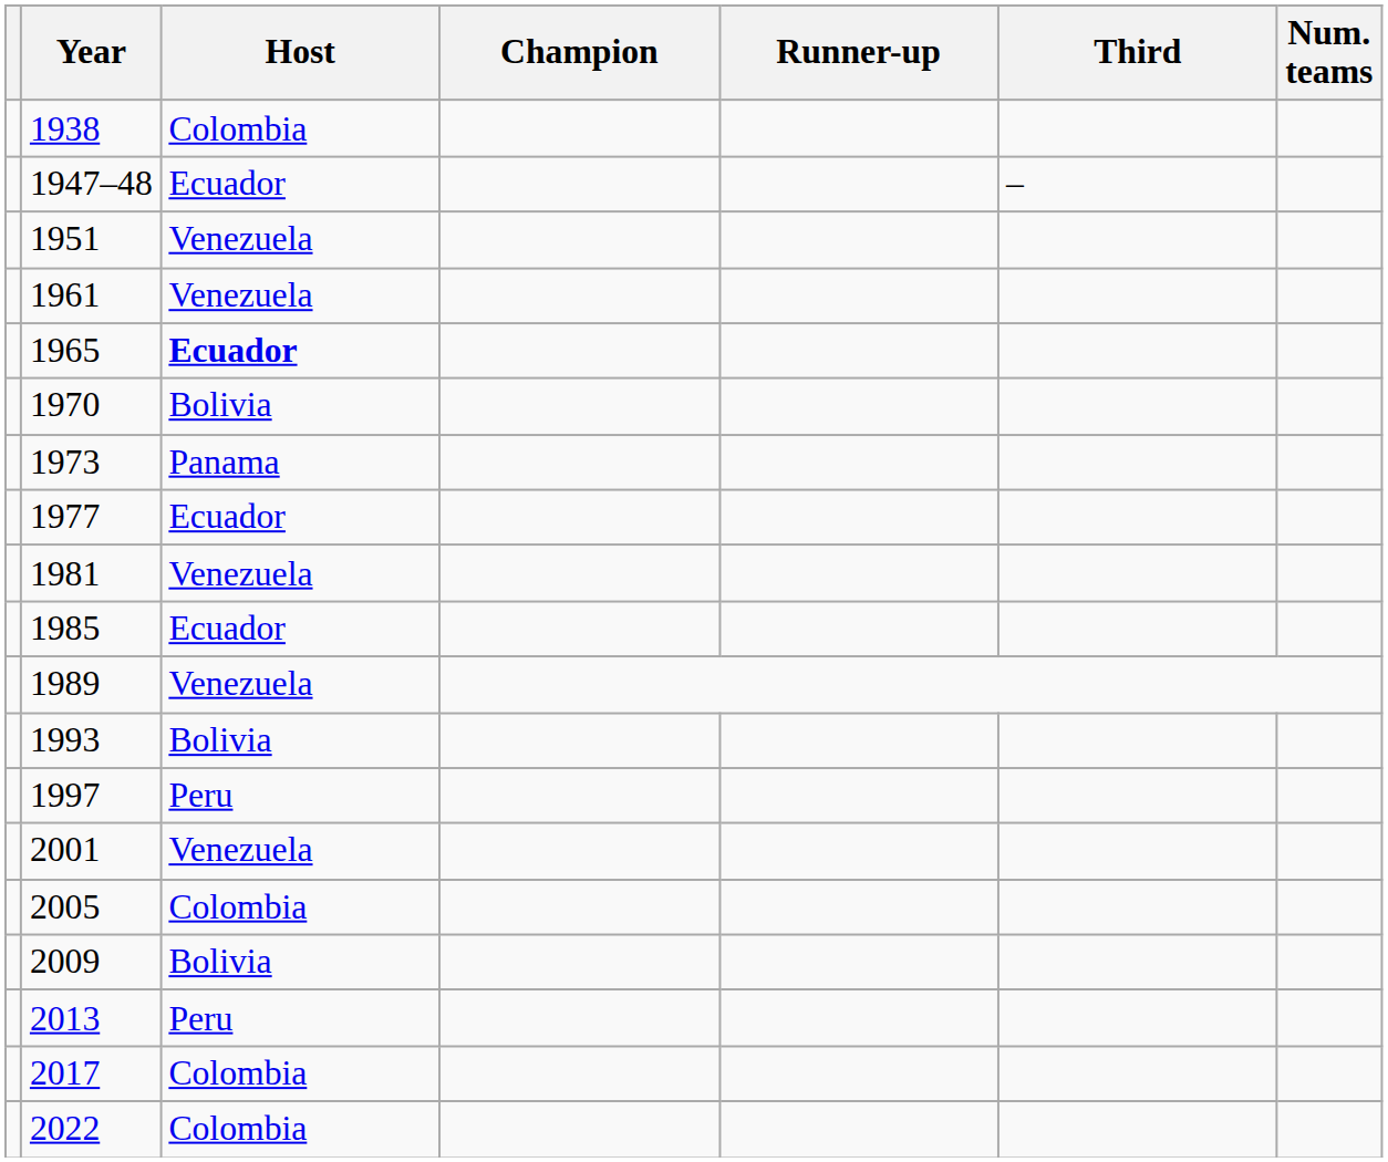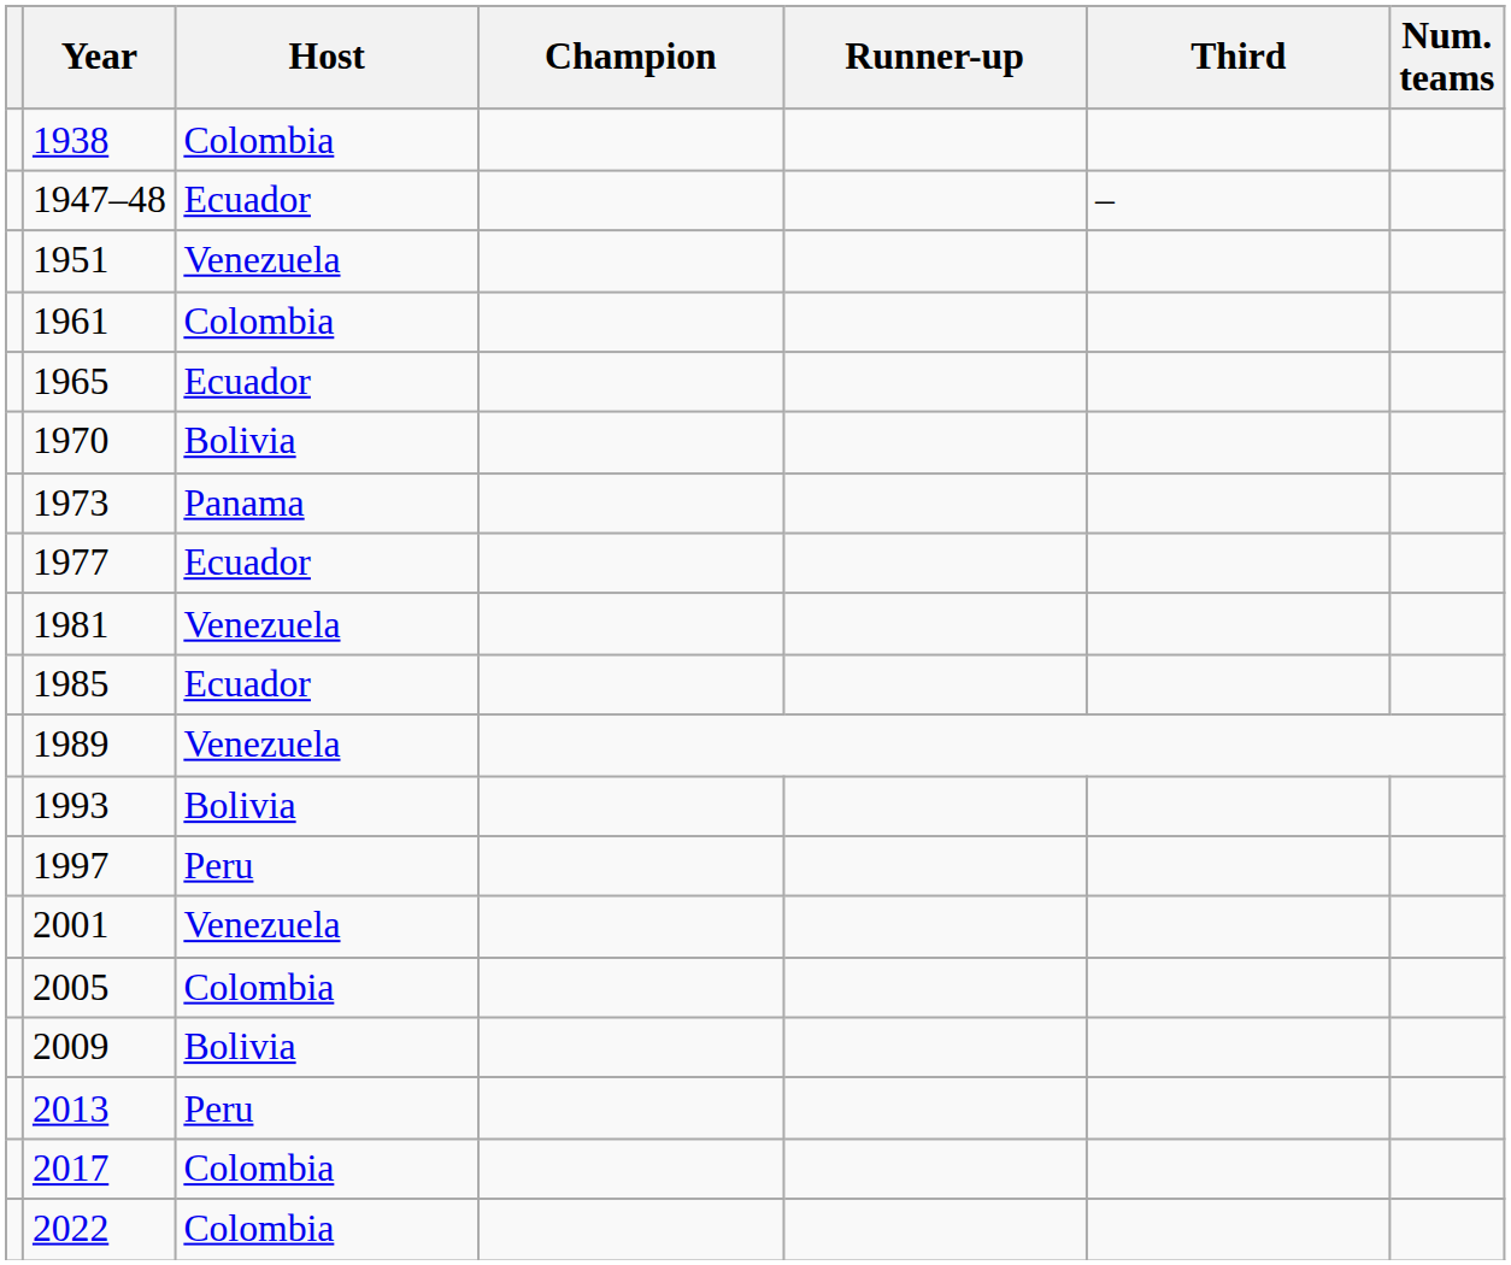1961 | Host: Venezuela -> Colombia
1965 | Host: bold -> normal
